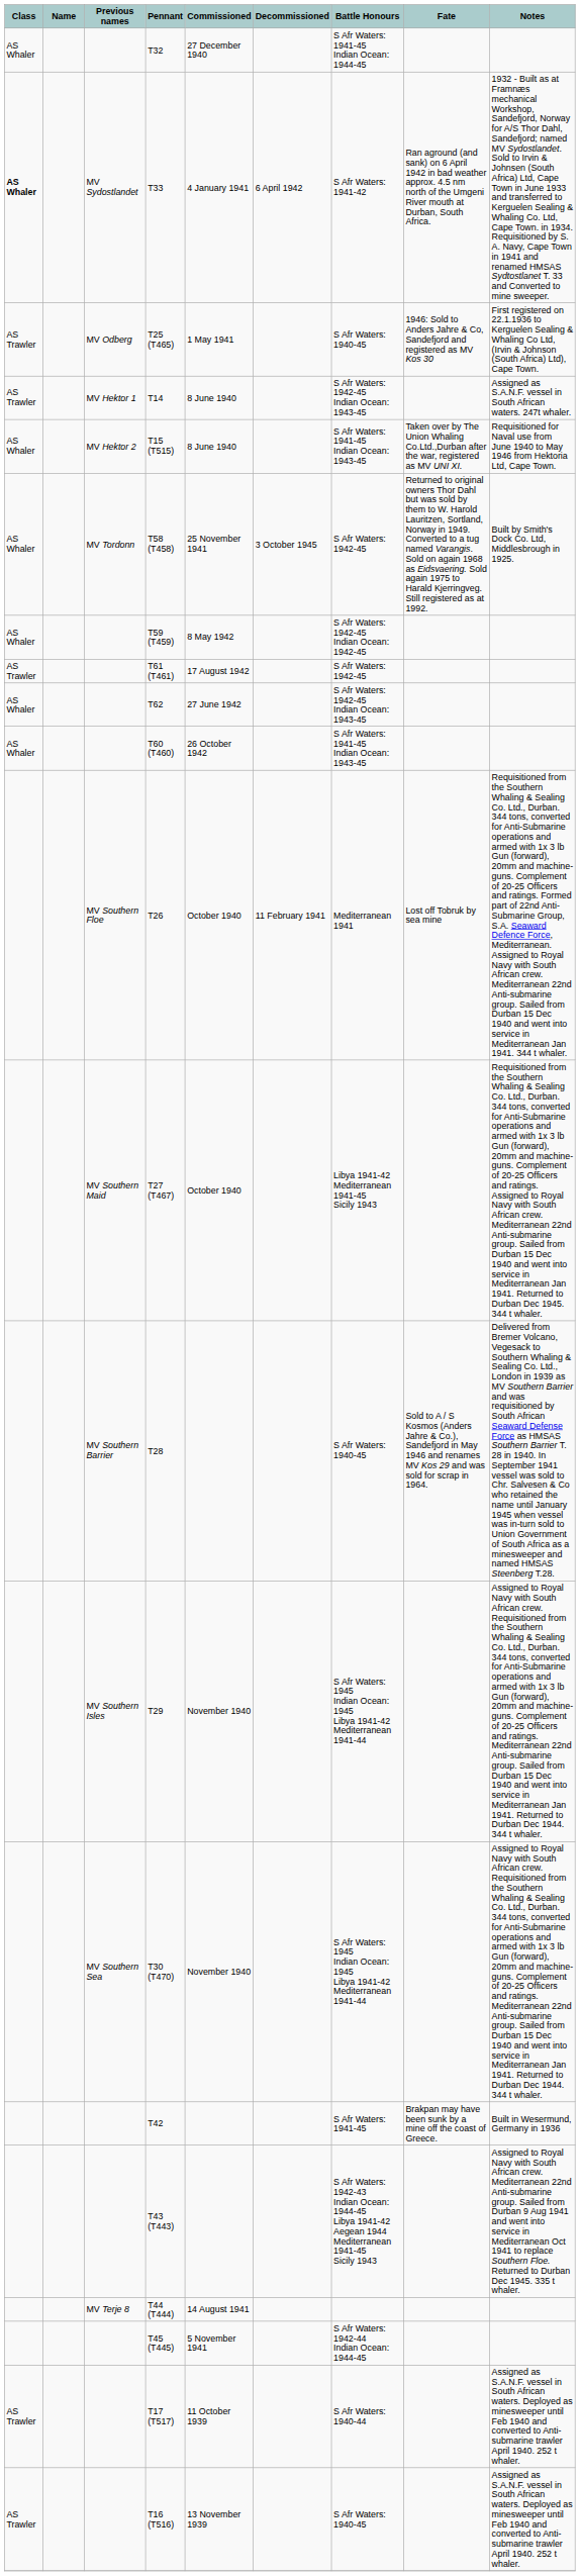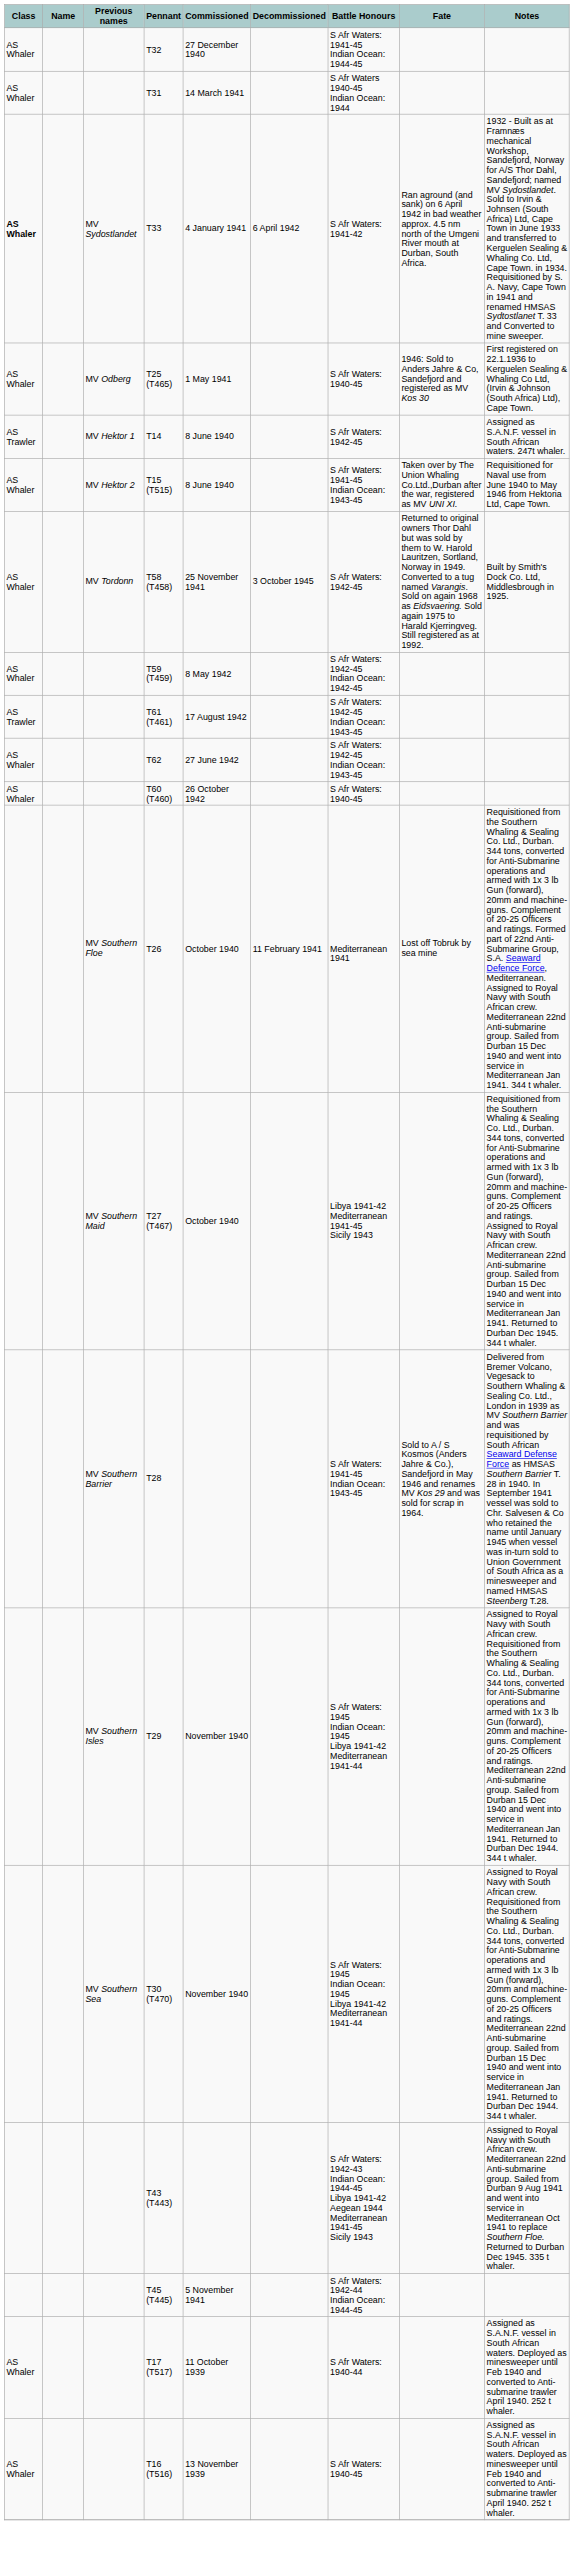+ row: AS Whaler | T31 | 14 March 1941 | S Afr Waters 1940-45 Indian Ocean: 1944
T25 (T465) | Class: AS Trawler -> AS Whaler
T14 | Battle Honours: S Afr Waters: 1942-45 Indian Ocean: 1943-45 -> S Afr Waters: 1942-45
T61 (T461) | Battle Honours: S Afr Waters: 1942-45 -> S Afr Waters: 1942-45 Indian Ocean: 1943-45
T60 (T460) | Battle Honours: S Afr Waters: 1941-45 Indian Ocean: 1943-45 -> S Afr Waters: 1940-45
T28 | Battle Honours: S Afr Waters: 1940-45 -> S Afr Waters: 1941-45 Indian Ocean: 1943-45
- row: T42 | S Afr Waters: 1941-45 | Brakpan may have been sunk by a mine off the coast of Greece. | Built in Wesermund, Germany in 1936
- row: MV Terje 8 | T44 (T444) | 14 August 1941
T17 (T517) | Class: AS Trawler -> AS Whaler
T16 (T516) | Class: AS Trawler -> AS Whaler
